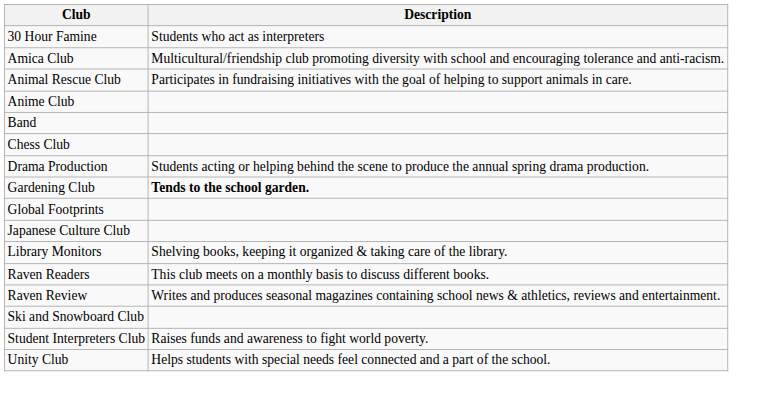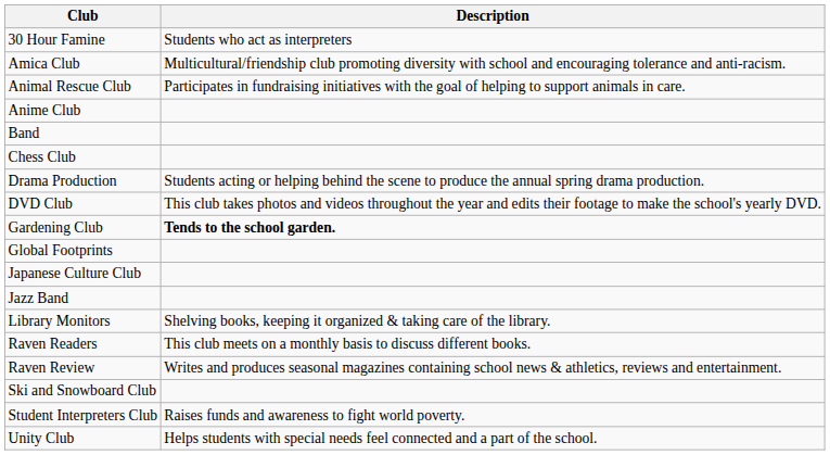+ row: DVD Club | This club takes photos and videos throughout the year and edits their footage to make the school's yearly DVD.
+ row: Jazz Band
